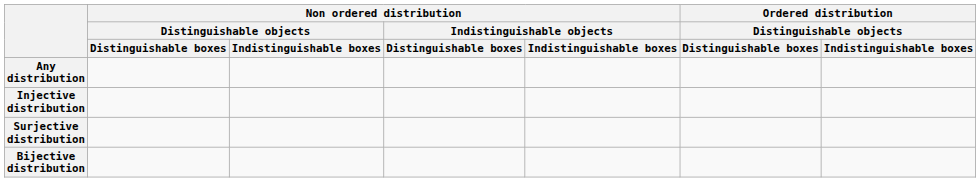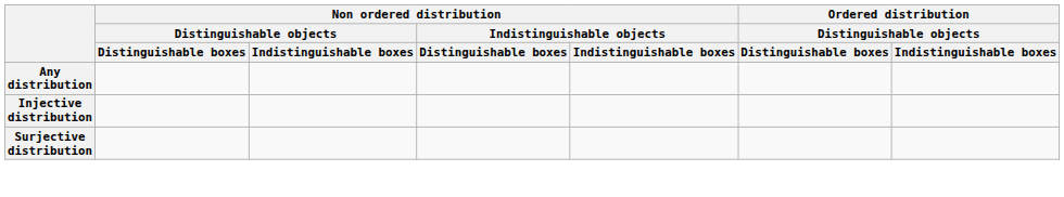- row: Bijective distribution
